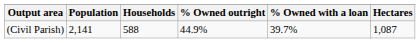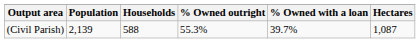(Civil Parish) | Population: 2,141 -> 2,139
(Civil Parish) | % Owned outright: 44.9% -> 55.3%
